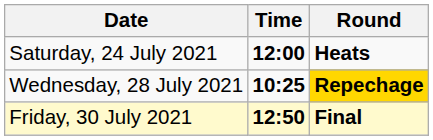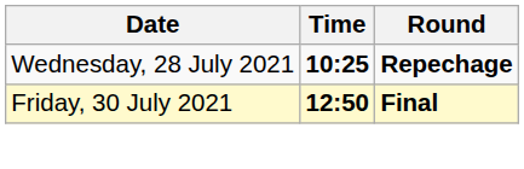- row: Saturday, 24 July 2021 | 12:00 | Heats
Wednesday, 28 July 2021 | Round: gold background -> no background
